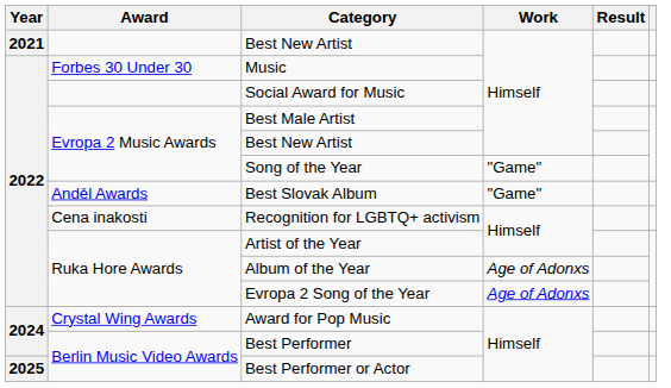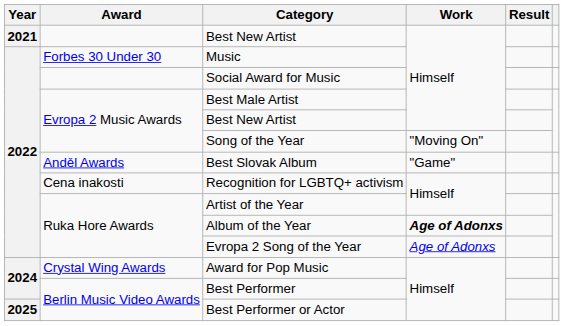Song of the Year | Work: "Game" -> "Moving On"
Album of the Year | Work: normal -> bold
